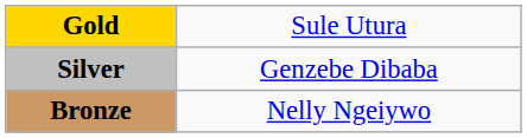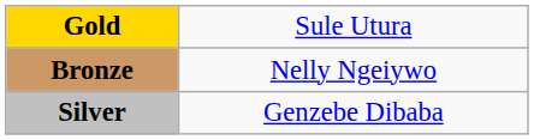rows swapped: Silver <-> Bronze
